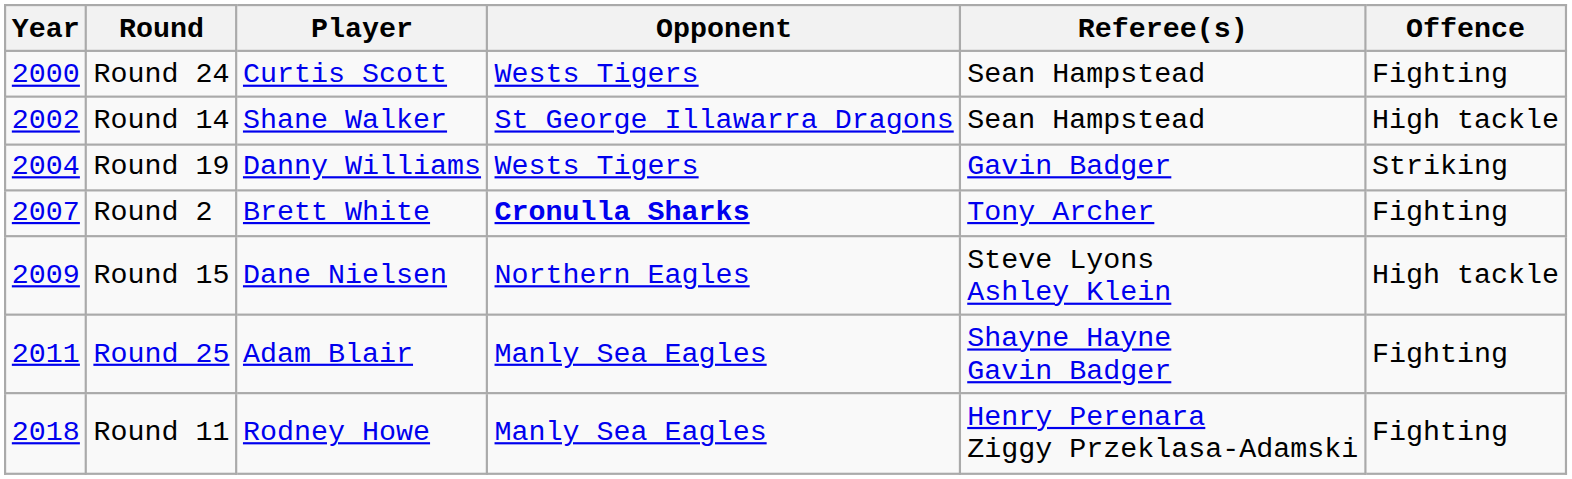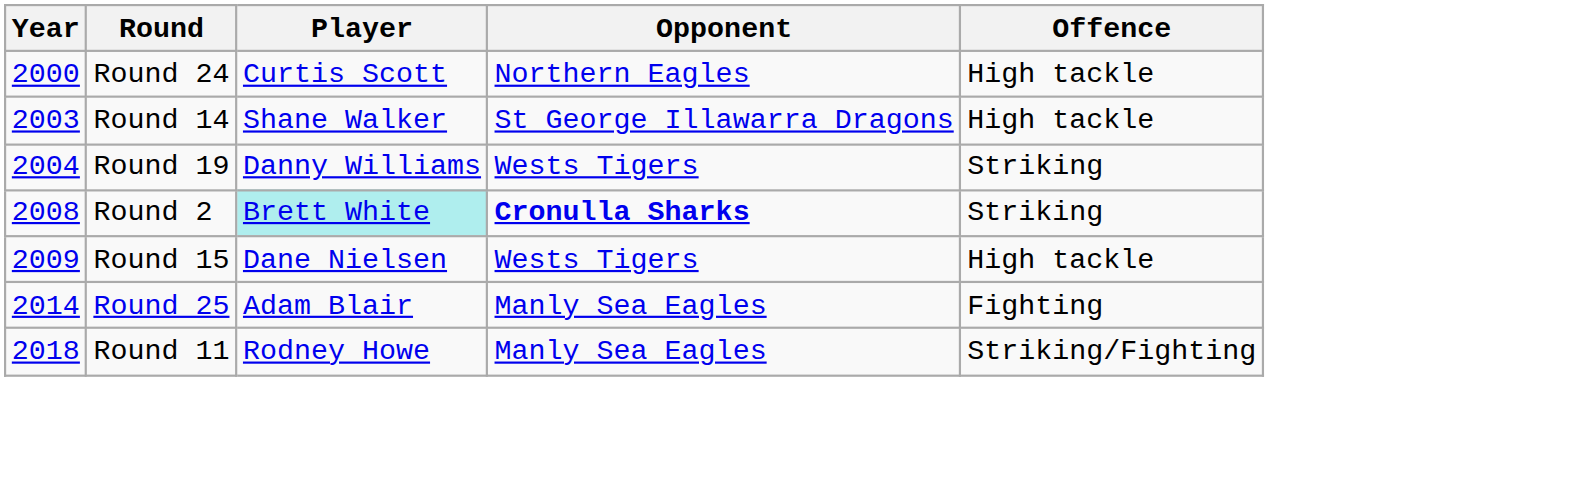- column: Referee(s) | Sean Hampstead | Sean Hampstead | Gavin Badger | Tony Archer | Steve Lyons Ashley Klein | Shayne Hayne Gavin Badger | Henry Perenara Ziggy Przeklasa-Adamski
Round 24 | Opponent: Wests Tigers -> Northern Eagles
Round 24 | Offence: Fighting -> High tackle
Round 14 | Year: 2002 -> 2003
Round 2 | Year: 2007 -> 2008
Round 2 | Player: no background -> paleturquoise background
Round 2 | Offence: Fighting -> Striking
Round 15 | Opponent: Northern Eagles -> Wests Tigers
Round 25 | Year: 2011 -> 2014
Round 11 | Offence: Fighting -> Striking/Fighting
